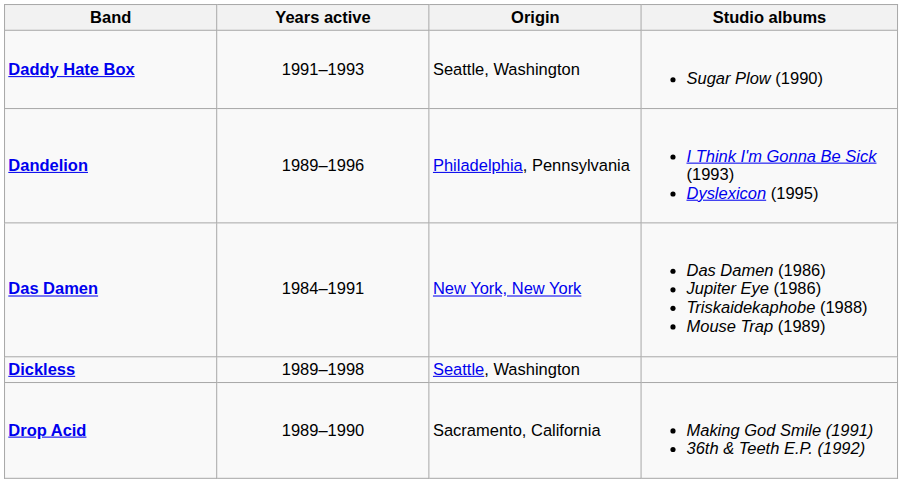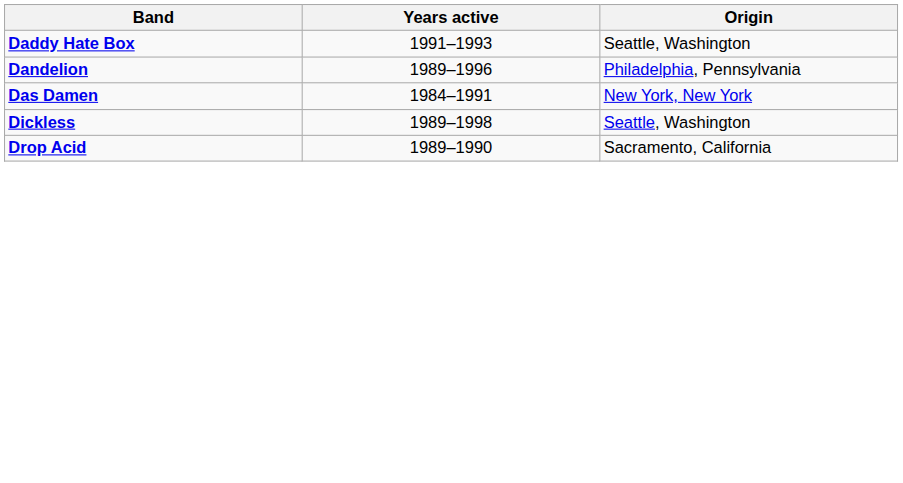- column: Studio albums | Sugar Plow (1990) | I Think I'm Gonna Be Sick (1993) Dyslexicon (1995) | Das Damen (1986) Jupiter Eye (1986) Triskaidekaphobe (1988) Mouse Trap (1989) | Making God Smile (1991) 36th & Teeth E.P. (1992)
